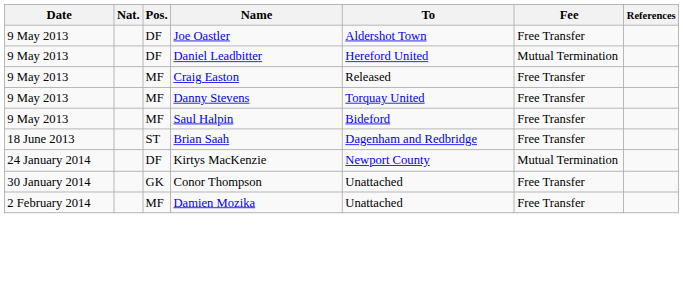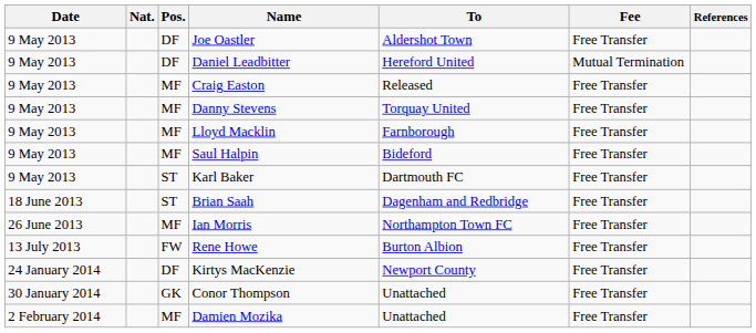+ row: 9 May 2013 | MF | Lloyd Macklin | Farnborough | Free Transfer
+ row: 9 May 2013 | ST | Karl Baker | Dartmouth FC | Free Transfer
+ row: 26 June 2013 | MF | Ian Morris | Northampton Town FC | Free Transfer
+ row: 13 July 2013 | FW | Rene Howe | Burton Albion | Free Transfer
Kirtys MacKenzie | Fee: Mutual Termination -> Free Transfer
